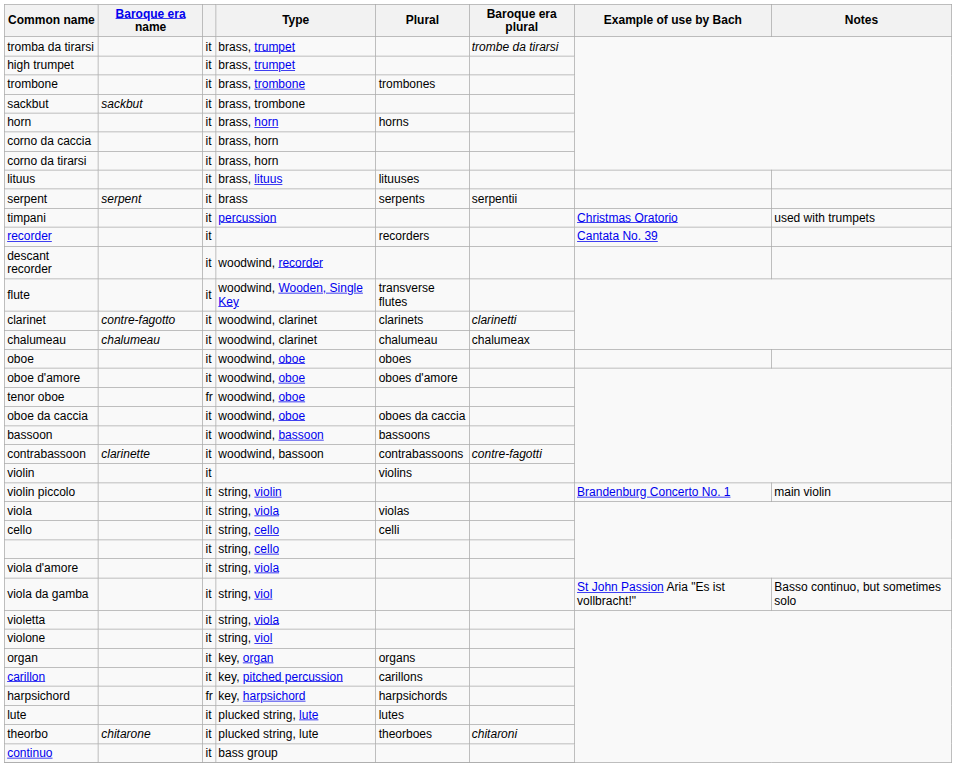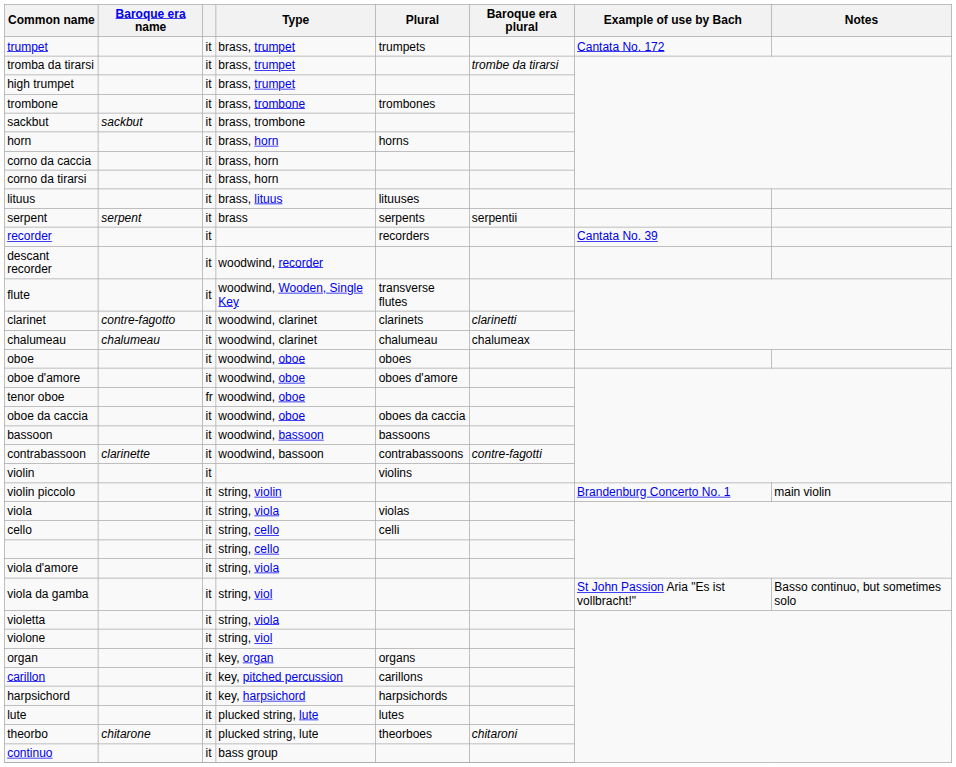+ row: trumpet | it | brass, trumpet | trumpets | Cantata No. 172
- row: timpani | it | percussion | Christmas Oratorio | used with trumpets
harpsichord | column 3: fr -> it
